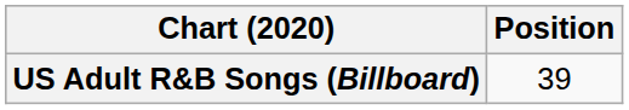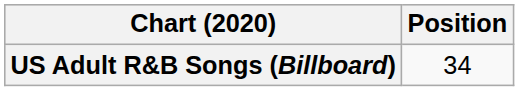US Adult R&B Songs (Billboard) | Position: 39 -> 34
